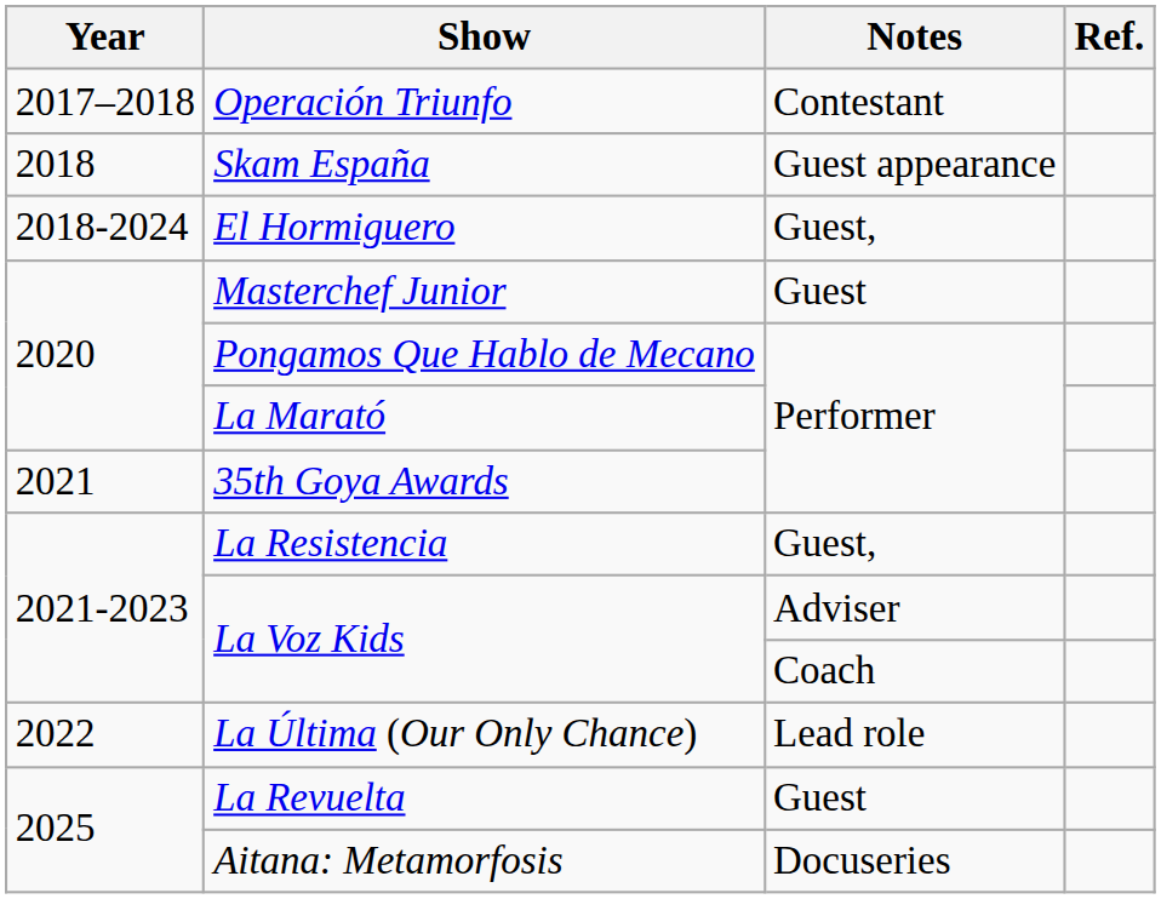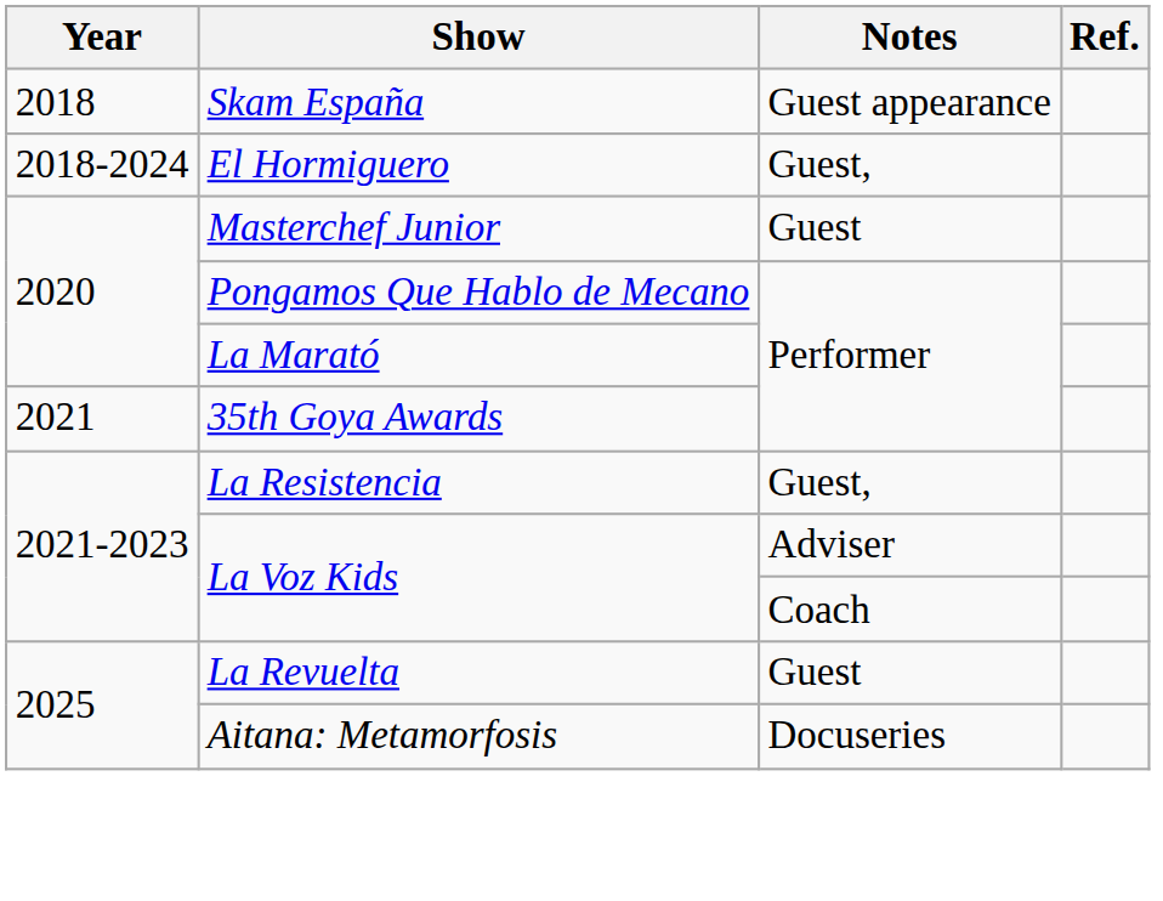- row: 2017–2018 | Operación Triunfo | Contestant
- row: 2022 | La Última (Our Only Chance) | Lead role
